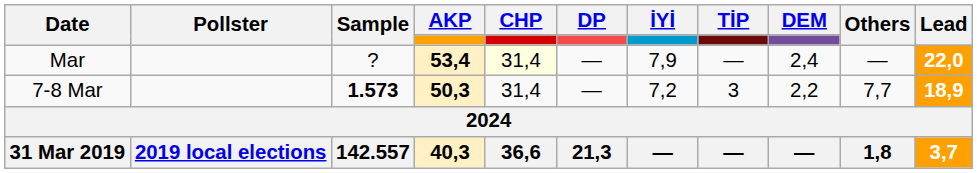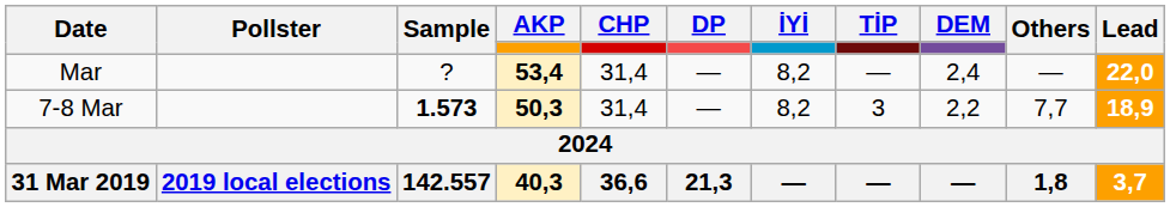Mar | CHP: lightyellow background -> no background
Mar | İYİ: 7,9 -> 8,2
7-8 Mar | İYİ: 7,2 -> 8,2
